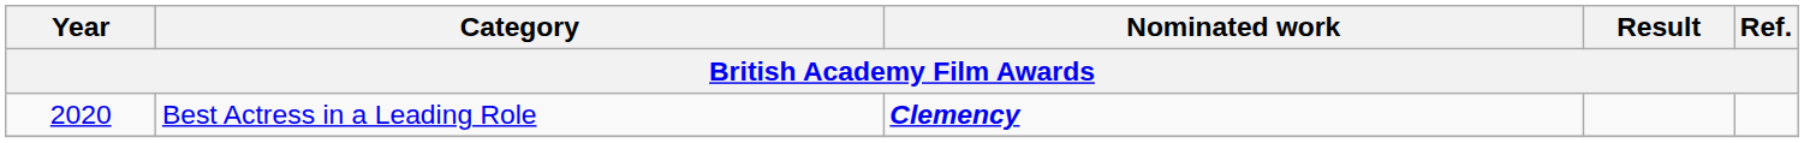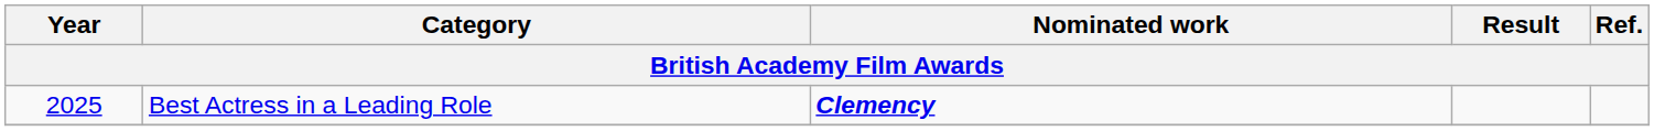Best Actress in a Leading Role | Year: 2020 -> 2025
